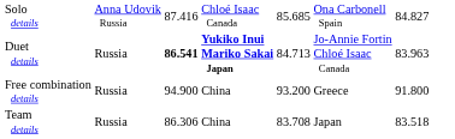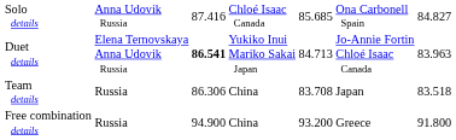Duet details | column 2: Russia -> Elena Ternovskaya Anna Udovik Russia
Duet details | column 4: bold -> normal
rows swapped: Team details <-> Free combination details
